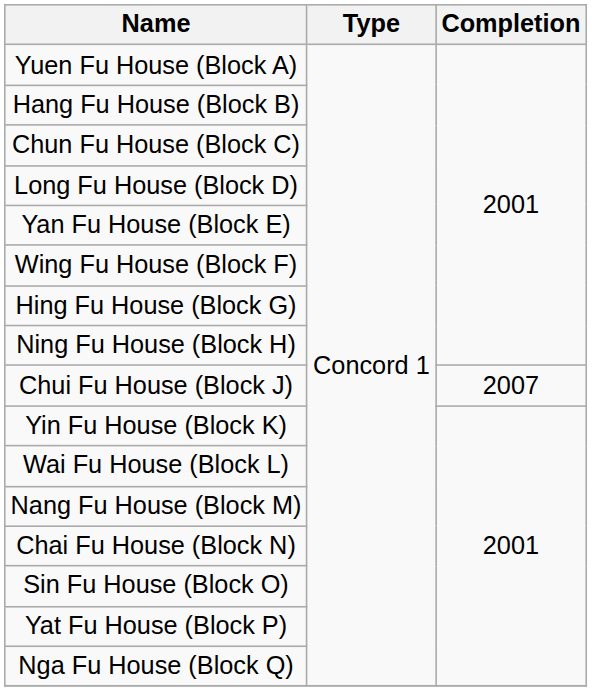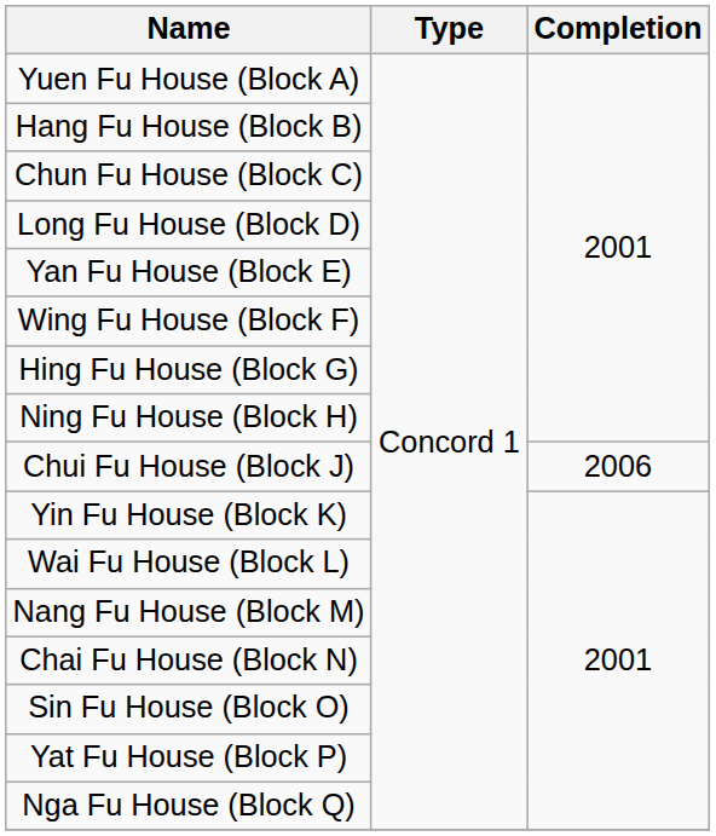Chui Fu House (Block J) | Completion: 2007 -> 2006
